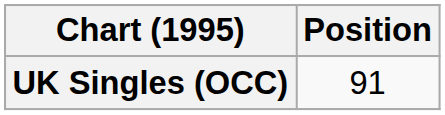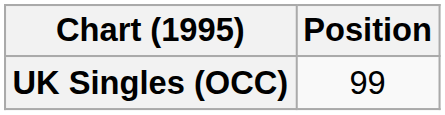UK Singles (OCC) | Position: 91 -> 99
